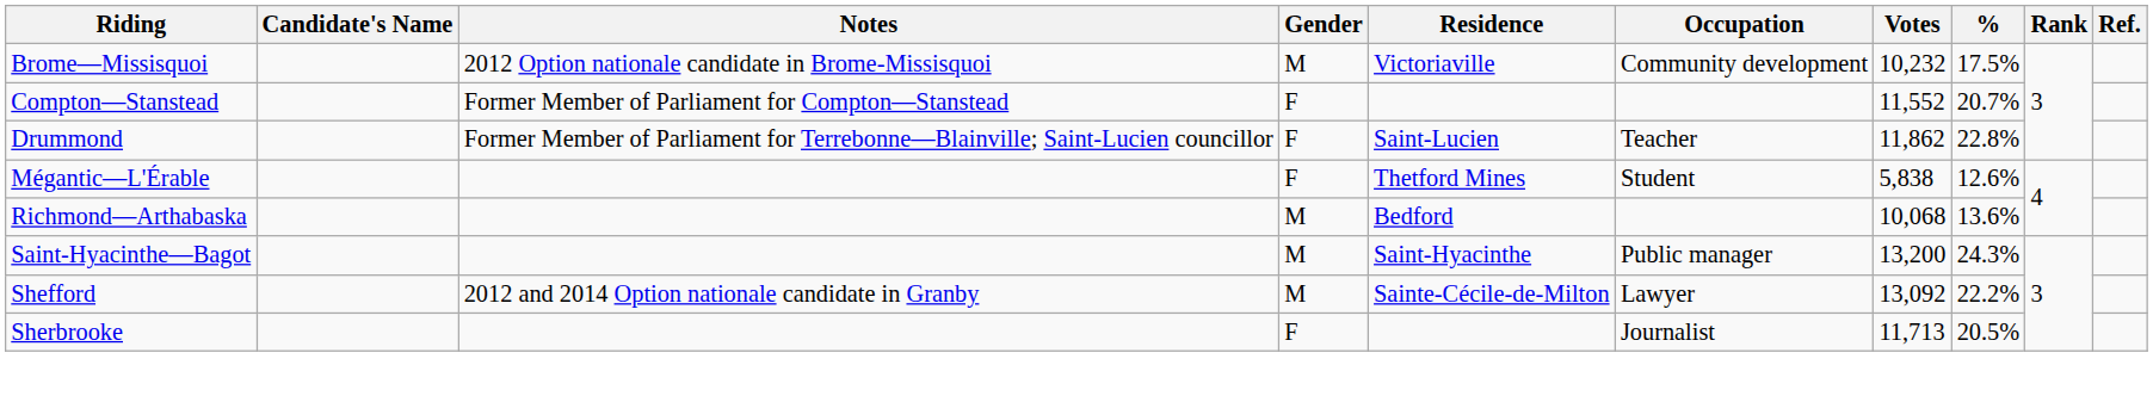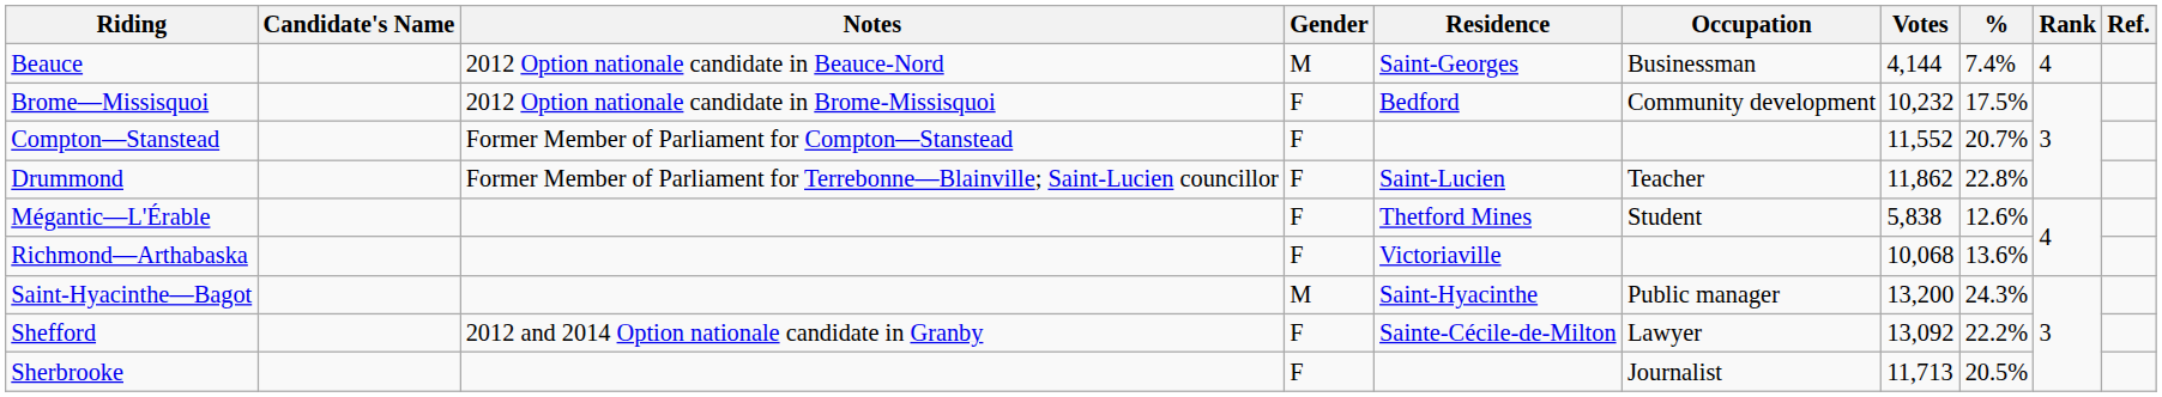+ row: Beauce | 2012 Option nationale candidate in Beauce-Nord | M | Saint-Georges | Businessman | 4,144 | 7.4% | 4
Brome—Missisquoi | Gender: M -> F
Brome—Missisquoi | Residence: Victoriaville -> Bedford
Richmond—Arthabaska | Gender: M -> F
Richmond—Arthabaska | Residence: Bedford -> Victoriaville
Shefford | Gender: M -> F
